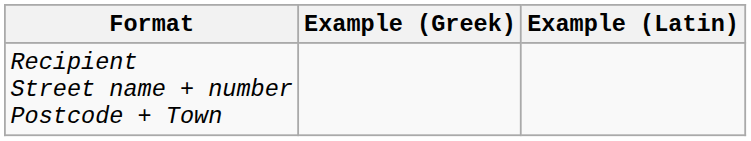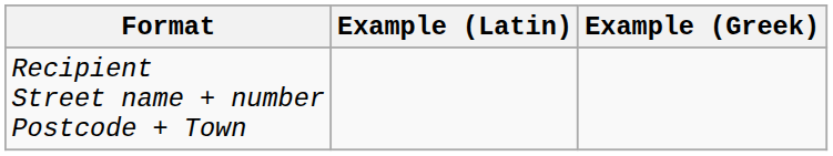columns swapped: Example (Greek) <-> Example (Latin)
